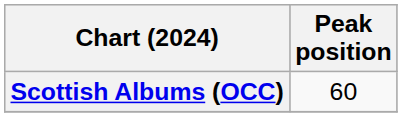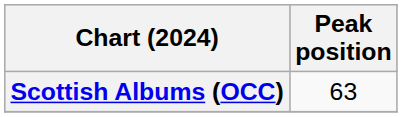Scottish Albums (OCC) | Peak position: 60 -> 63
